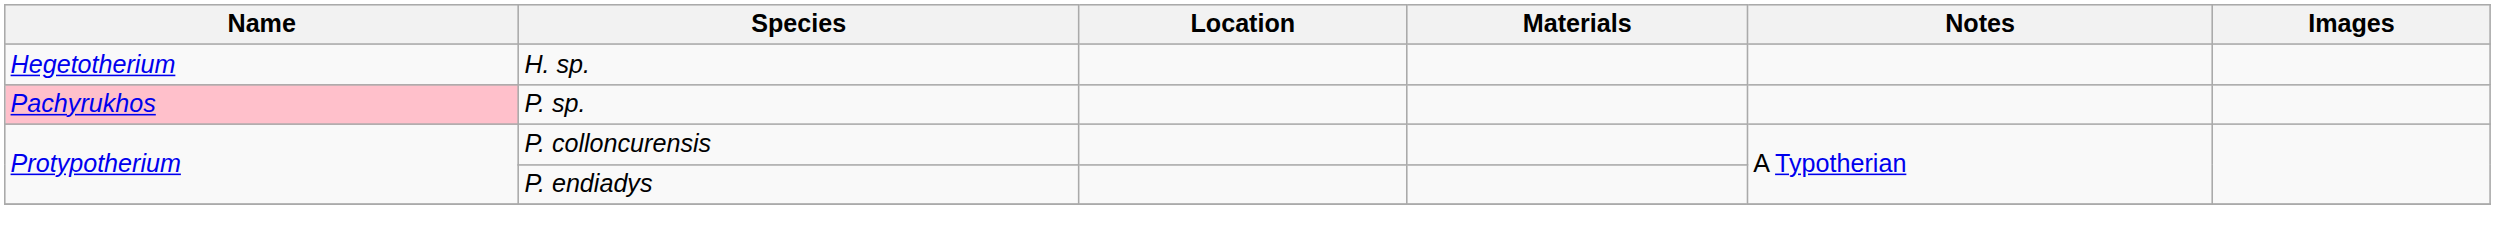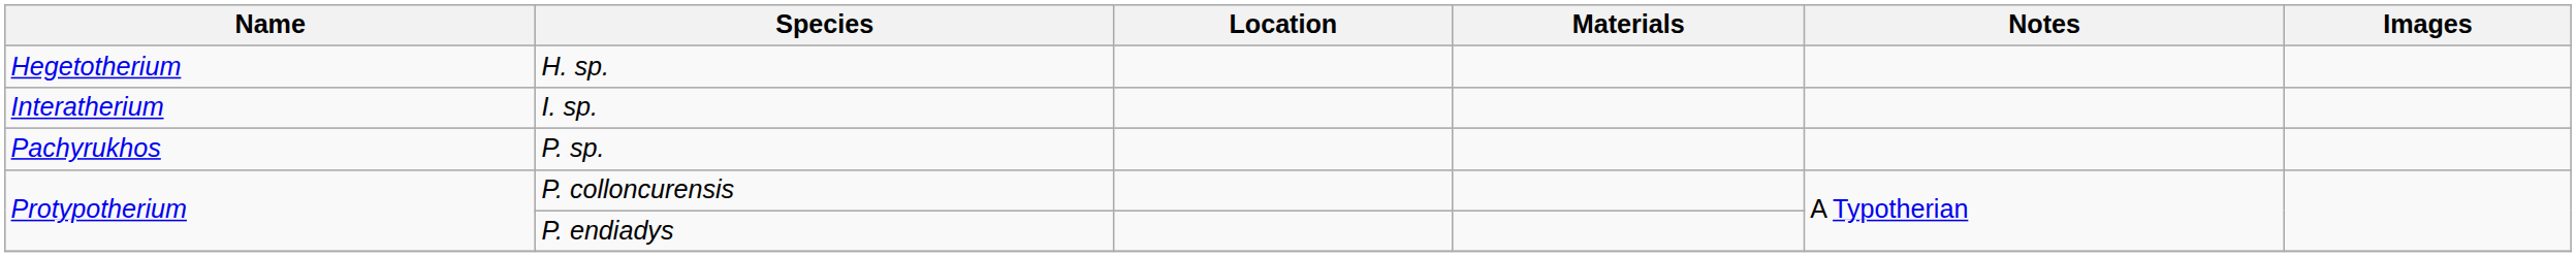+ row: Interatherium | I. sp.
P. sp. | Name: pink background -> no background
